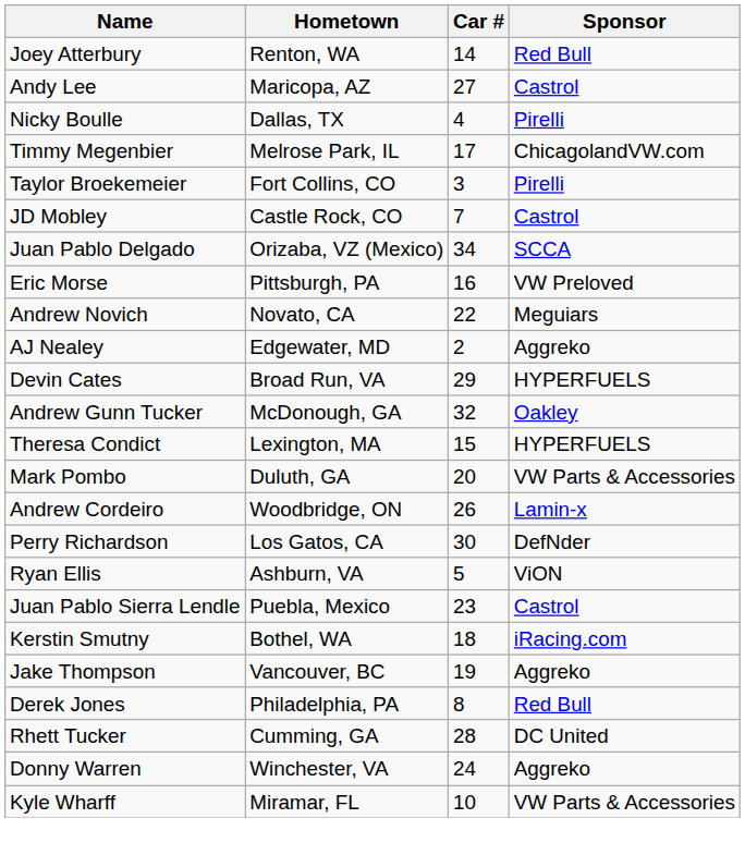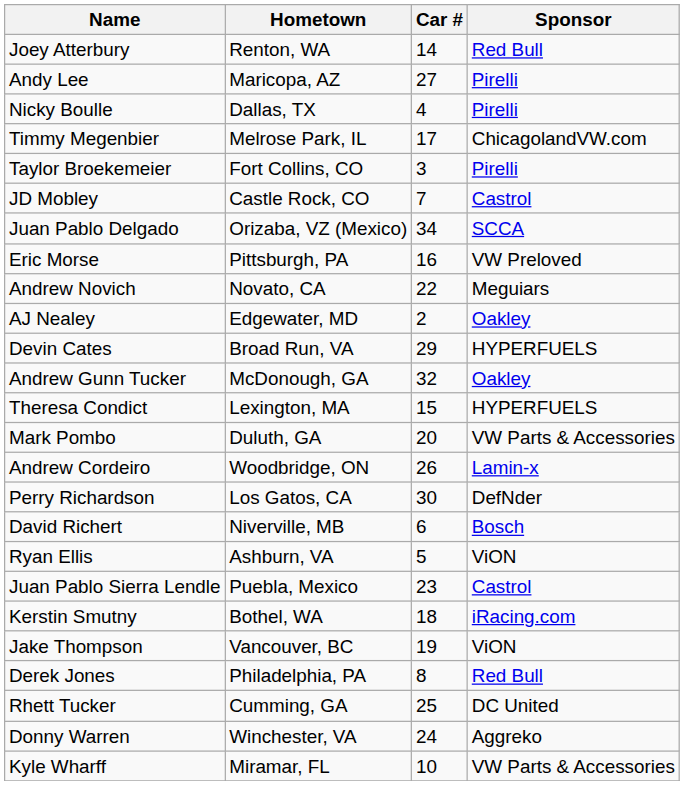Andy Lee | Sponsor: Castrol -> Pirelli
AJ Nealey | Sponsor: Aggreko -> Oakley
+ row: David Richert | Niverville, MB | 6 | Bosch
Jake Thompson | Sponsor: Aggreko -> ViON
Rhett Tucker | Car #: 28 -> 25
